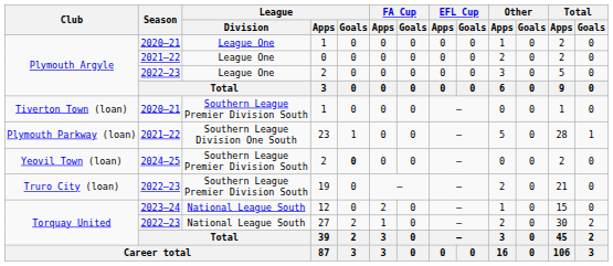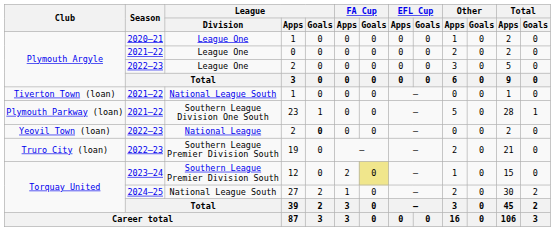Tiverton Town (loan) / 1 | Season: 2020–21 -> 2021–22
Tiverton Town (loan) / 1 | League / Division: Southern League Premier Division South -> National League South
Yeovil Town (loan) / 2 | Season: 2024–25 -> 2022–23
Yeovil Town (loan) / 2 | League / Division: Southern League Premier Division South -> National League
12 | League / Division: National League South -> Southern League Premier Division South
12 | FA Cup / Goals: no background -> khaki background
27 | Season: 2022–23 -> 2024–25
